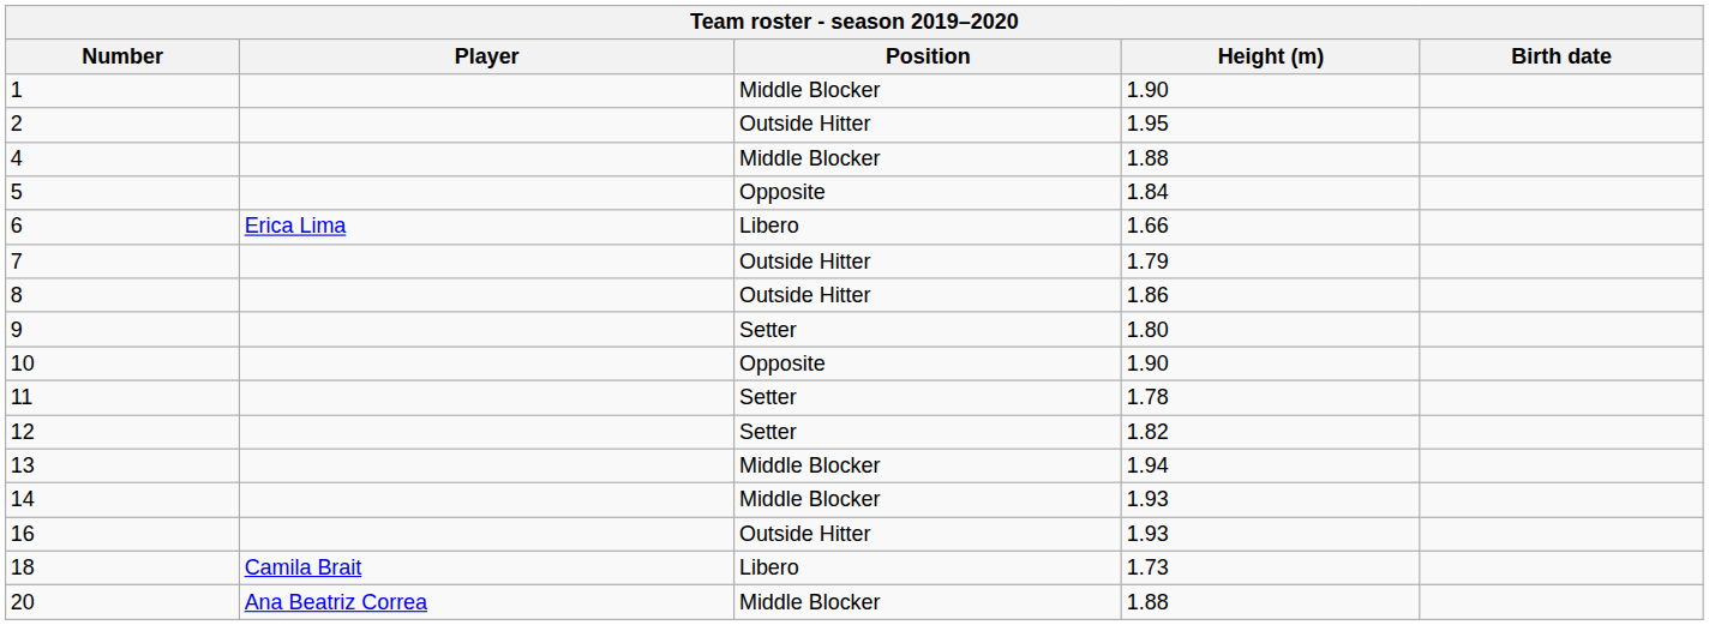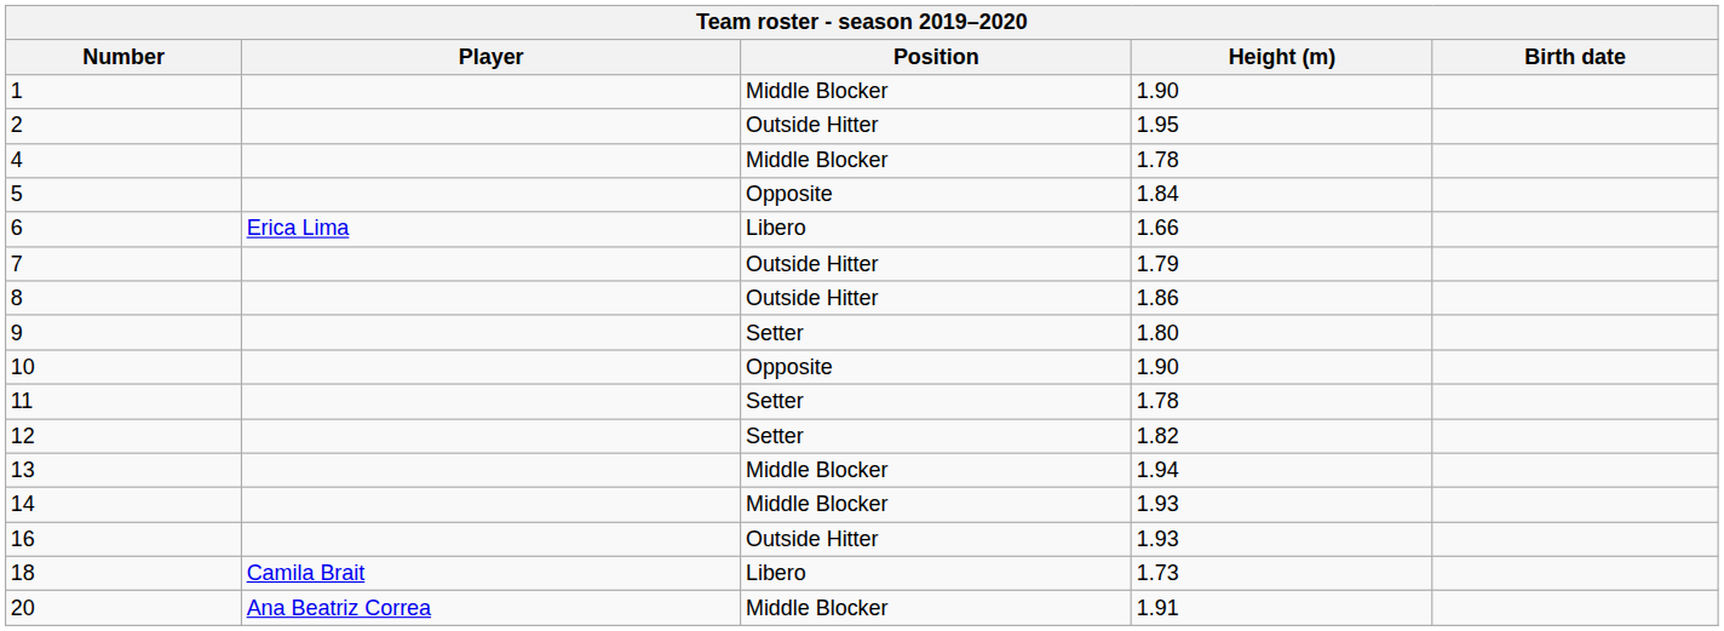4 | Height (m): 1.88 -> 1.78
20 | Height (m): 1.88 -> 1.91
